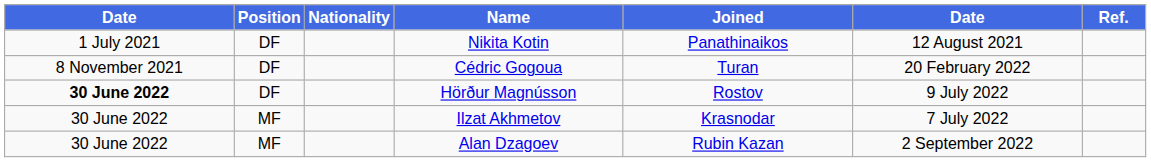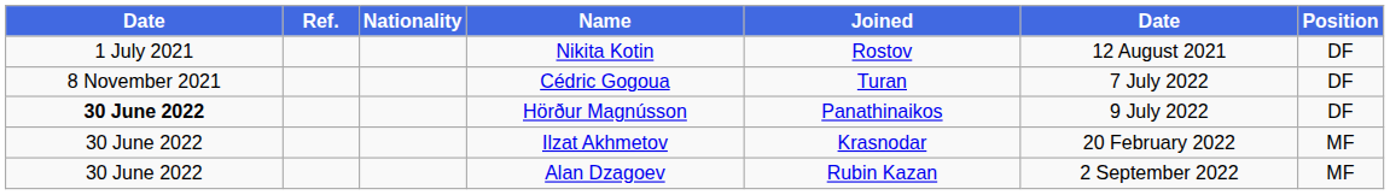columns swapped: Position <-> Ref.
Nikita Kotin | Joined: Panathinaikos -> Rostov
Cédric Gogoua | column 6: 20 February 2022 -> 7 July 2022
Hörður Magnússon | Joined: Rostov -> Panathinaikos
Ilzat Akhmetov | column 6: 7 July 2022 -> 20 February 2022
